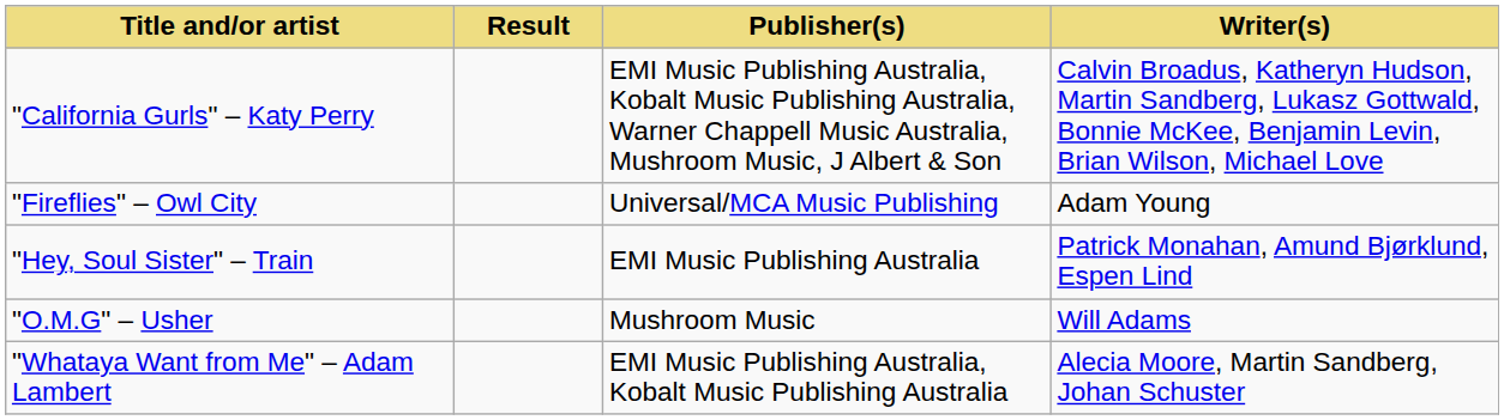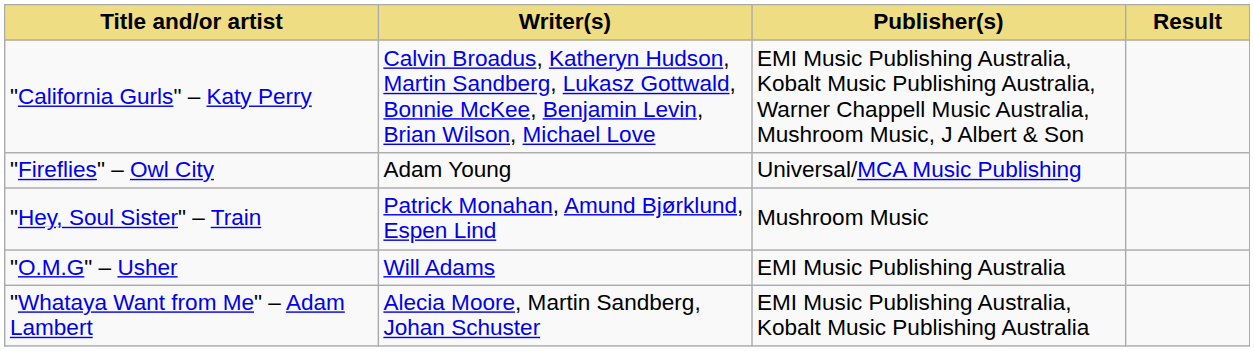columns swapped: Writer(s) <-> Result
"Hey, Soul Sister" – Train | Publisher(s): EMI Music Publishing Australia -> Mushroom Music
"O.M.G" – Usher | Publisher(s): Mushroom Music -> EMI Music Publishing Australia
